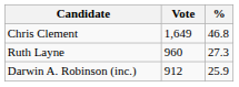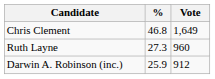columns swapped: Vote <-> %
